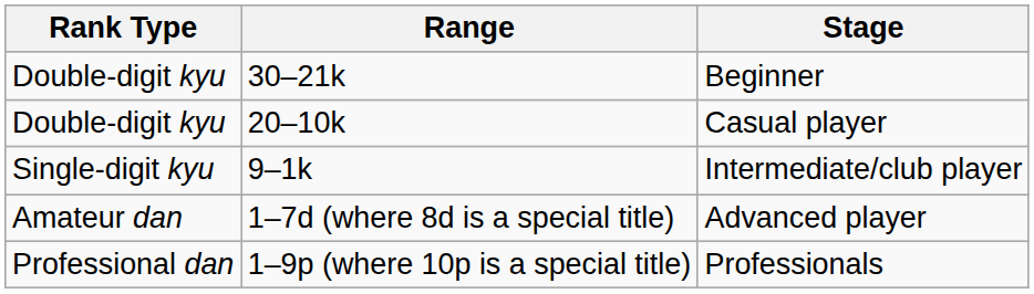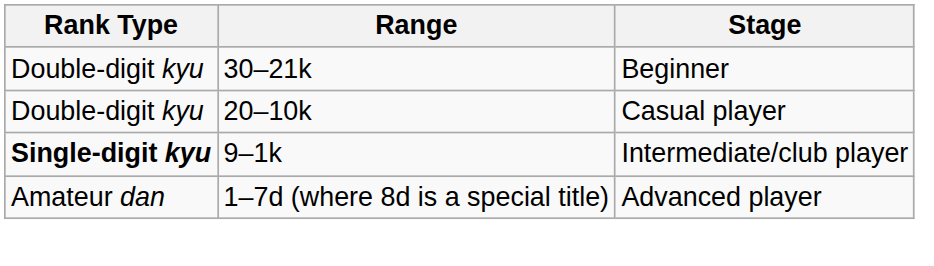Intermediate/club player | Rank Type: normal -> bold
- row: Professional dan | 1–9p (where 10p is a special title) | Professionals
